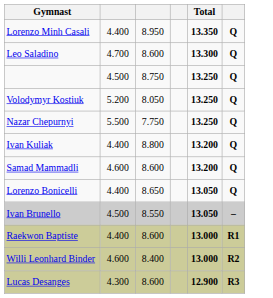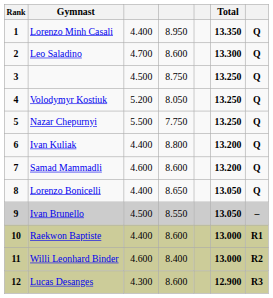+ column: Rank | 1 | 2 | 3 | 4 | 5 | 6 | 7 | 8 | 9 | 10 | 11 | 12
